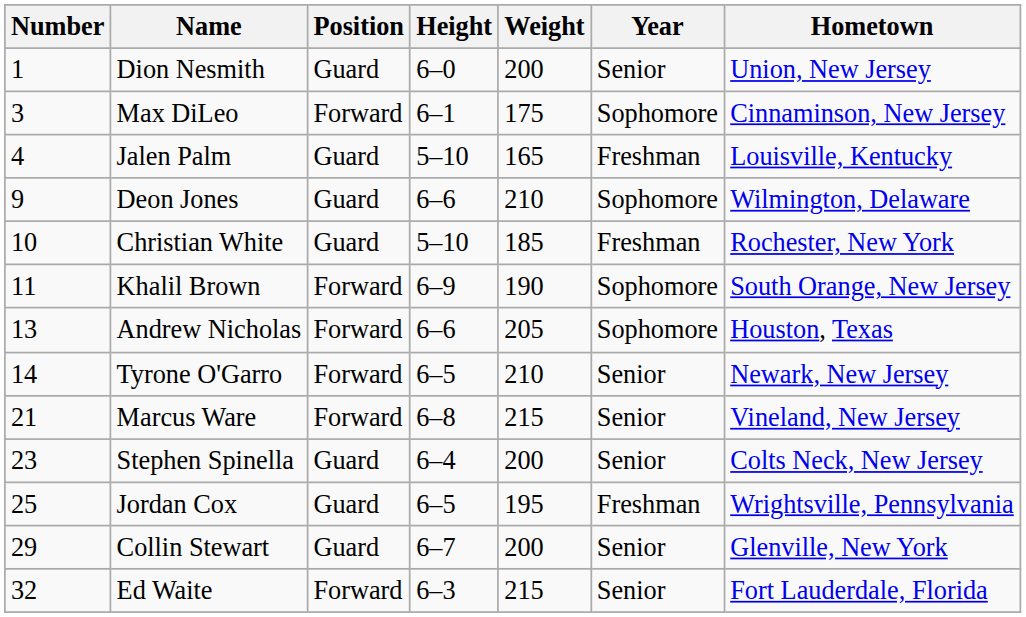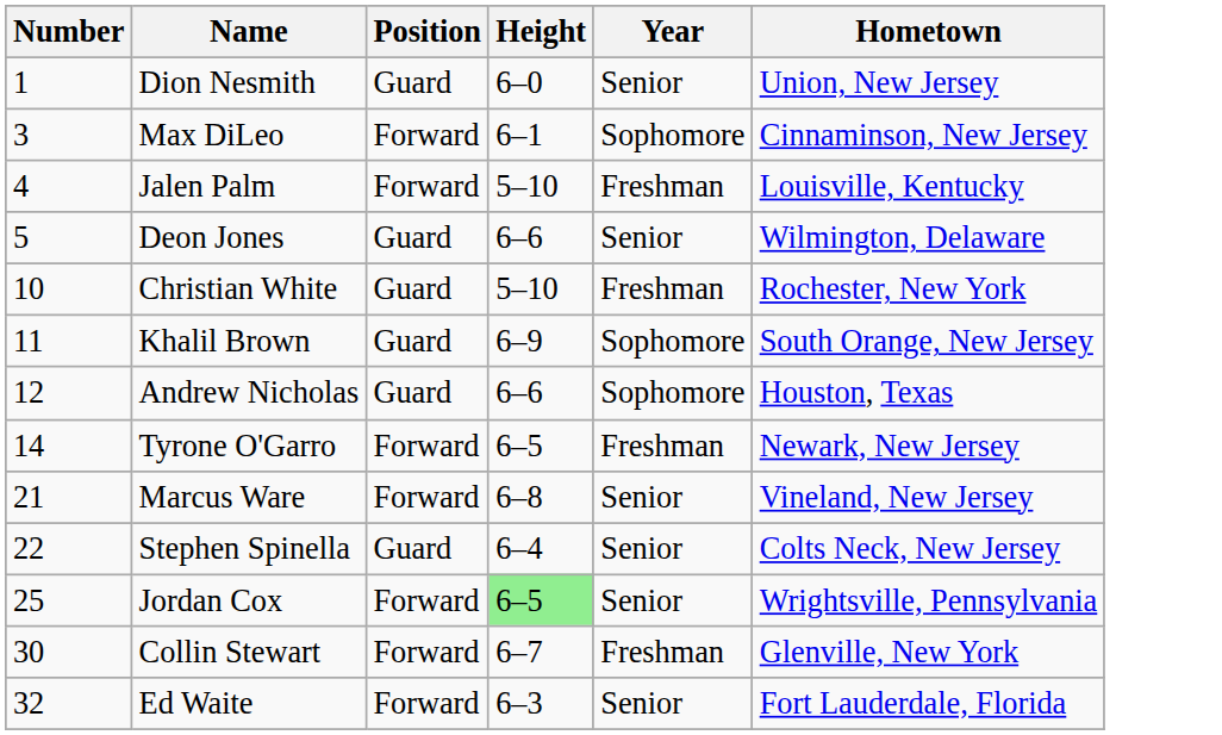- column: Weight | 200 | 175 | 165 | 210 | 185 | 190 | 205 | 210 | 215 | 200 | 195 | 200 | 215
Jalen Palm | Position: Guard -> Forward
Deon Jones | Number: 9 -> 5
Deon Jones | Year: Sophomore -> Senior
Khalil Brown | Position: Forward -> Guard
Andrew Nicholas | Number: 13 -> 12
Andrew Nicholas | Position: Forward -> Guard
Tyrone O'Garro | Year: Senior -> Freshman
Stephen Spinella | Number: 23 -> 22
Jordan Cox | Position: Guard -> Forward
Jordan Cox | Height: no background -> lightgreen background
Jordan Cox | Year: Freshman -> Senior
Collin Stewart | Number: 29 -> 30
Collin Stewart | Position: Guard -> Forward
Collin Stewart | Year: Senior -> Freshman
